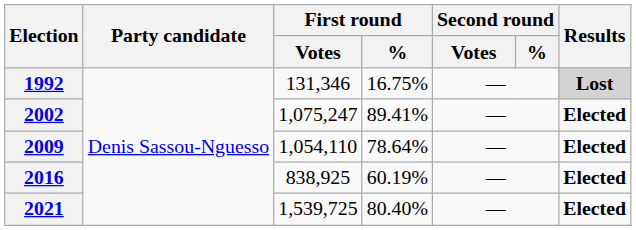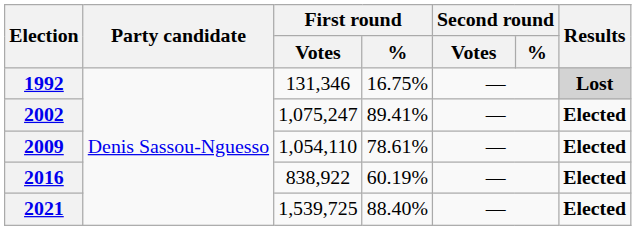2009 | First round / %: 78.64% -> 78.61%
2016 | First round / Votes: 838,925 -> 838,922
2021 | First round / %: 80.40% -> 88.40%
